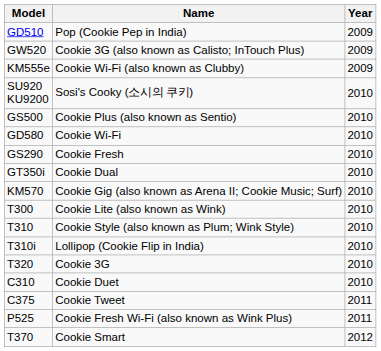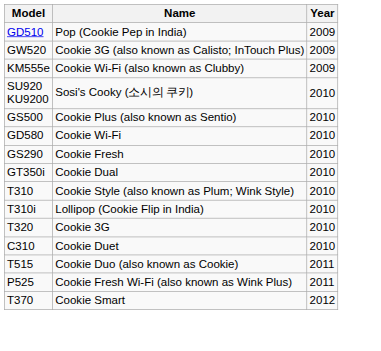- row: KM570 | Cookie Gig (also known as Arena II; Cookie Music; Surf) | 2010
- row: T300 | Cookie Lite (also known as Wink) | 2010
- row: C375 | Cookie Tweet | 2011
+ row: T515 | Cookie Duo (also known as Cookie) | 2011
